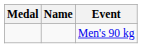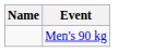- column: Medal
